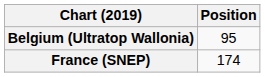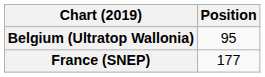France (SNEP) | Position: 174 -> 177
